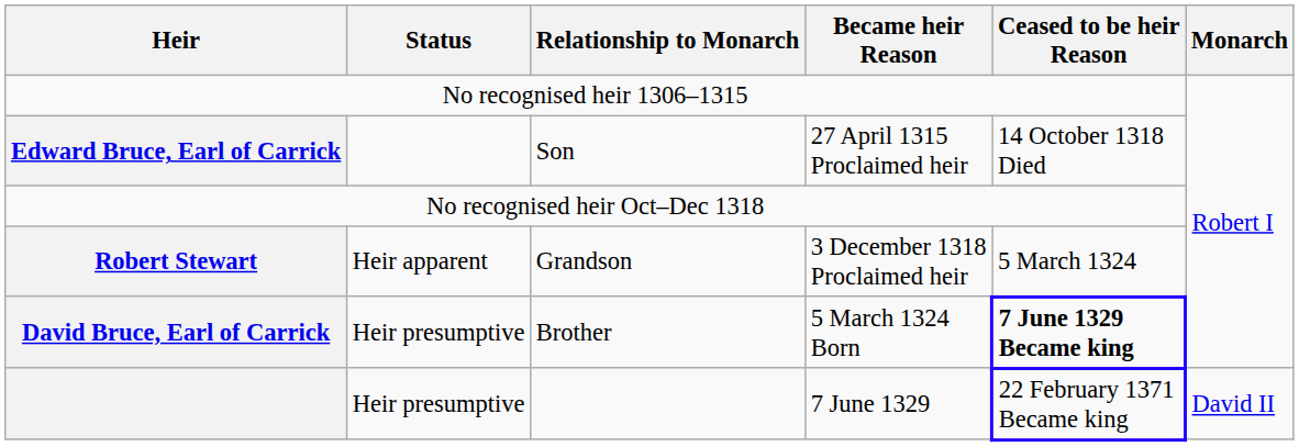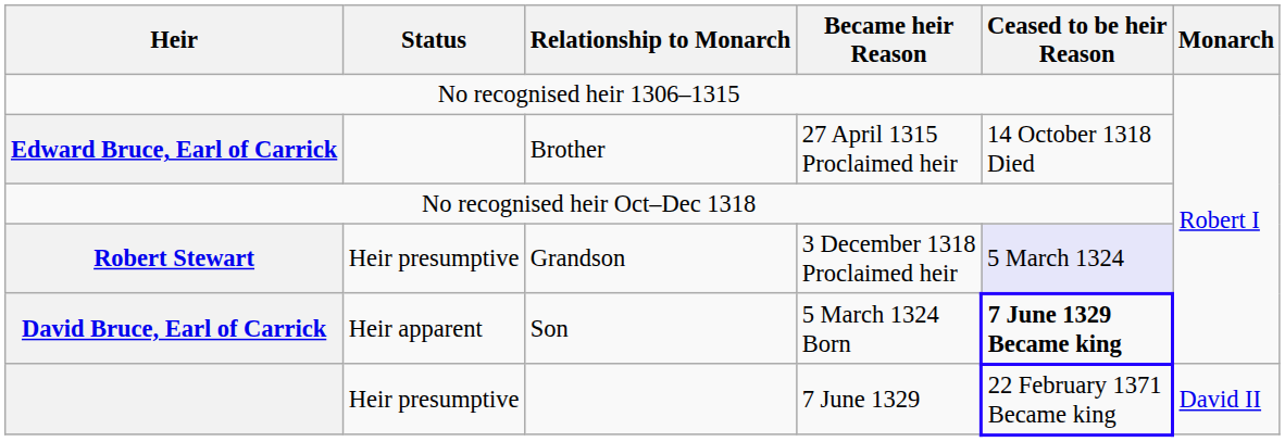Edward Bruce, Earl of Carrick | Relationship to Monarch: Son -> Brother
Robert Stewart | Status: Heir apparent -> Heir presumptive
Robert Stewart | Ceased to be heir Reason: no background -> lavender background
David Bruce, Earl of Carrick | Status: Heir presumptive -> Heir apparent
David Bruce, Earl of Carrick | Relationship to Monarch: Brother -> Son
